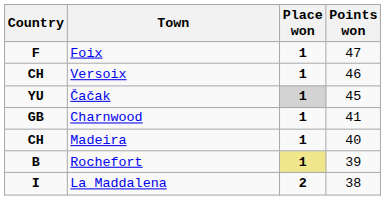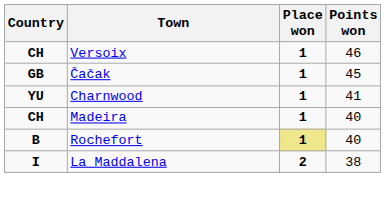- row: F | Foix | 1 | 47
Čačak | Country: YU -> GB
Čačak | Place won: lightgrey background -> no background
Charnwood | Country: GB -> YU
Rochefort | Points won: 39 -> 40
